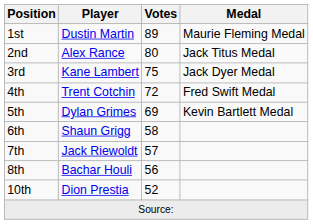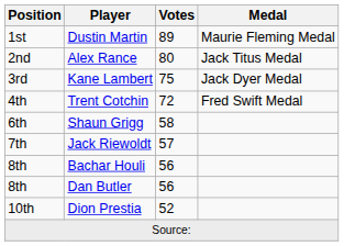- row: 5th | Dylan Grimes | 69 | Kevin Bartlett Medal
+ row: 8th | Dan Butler | 56
